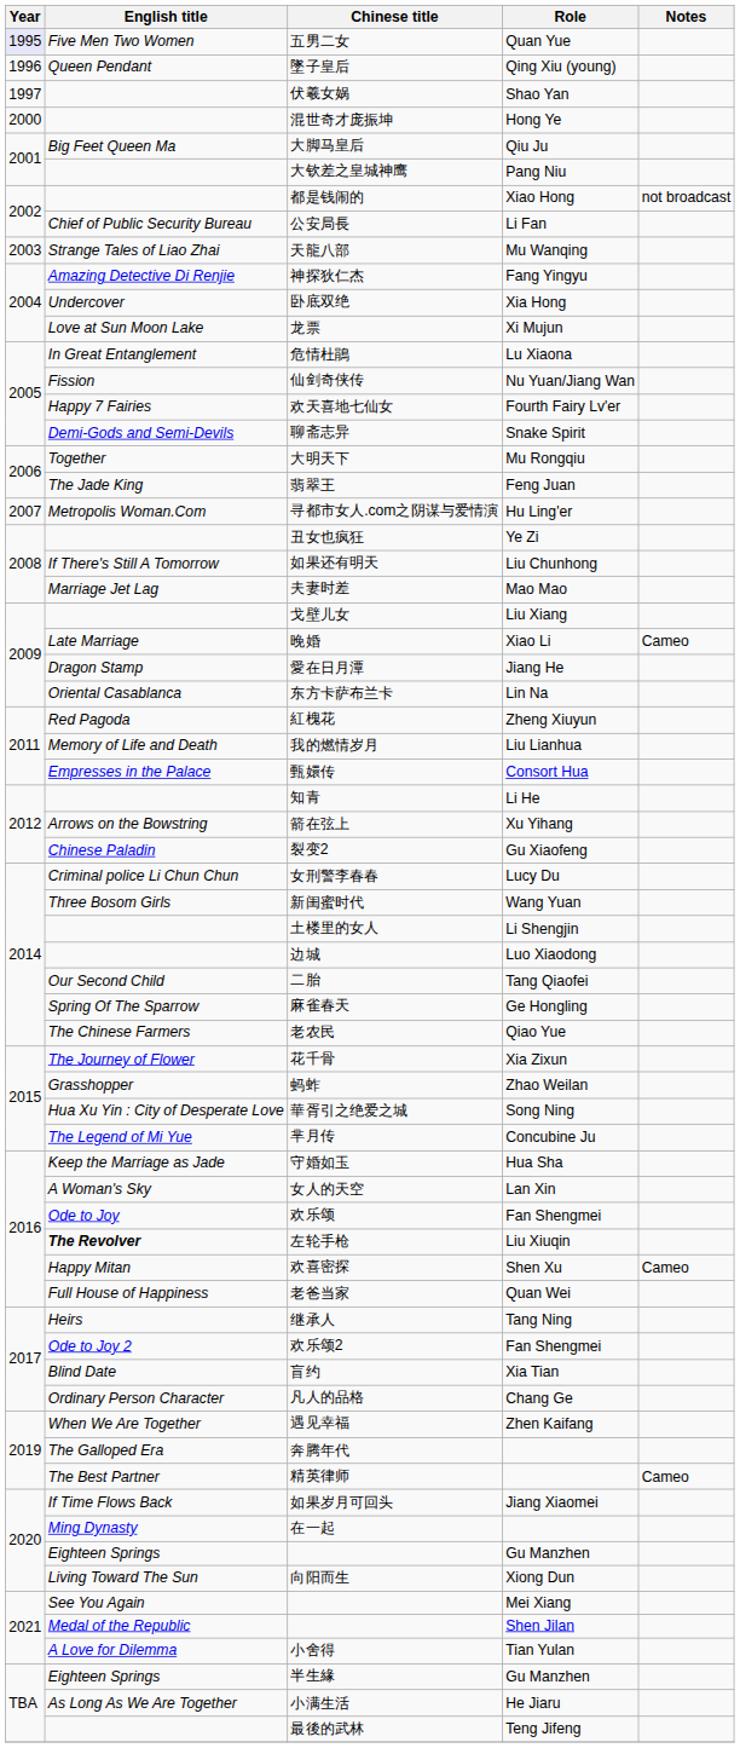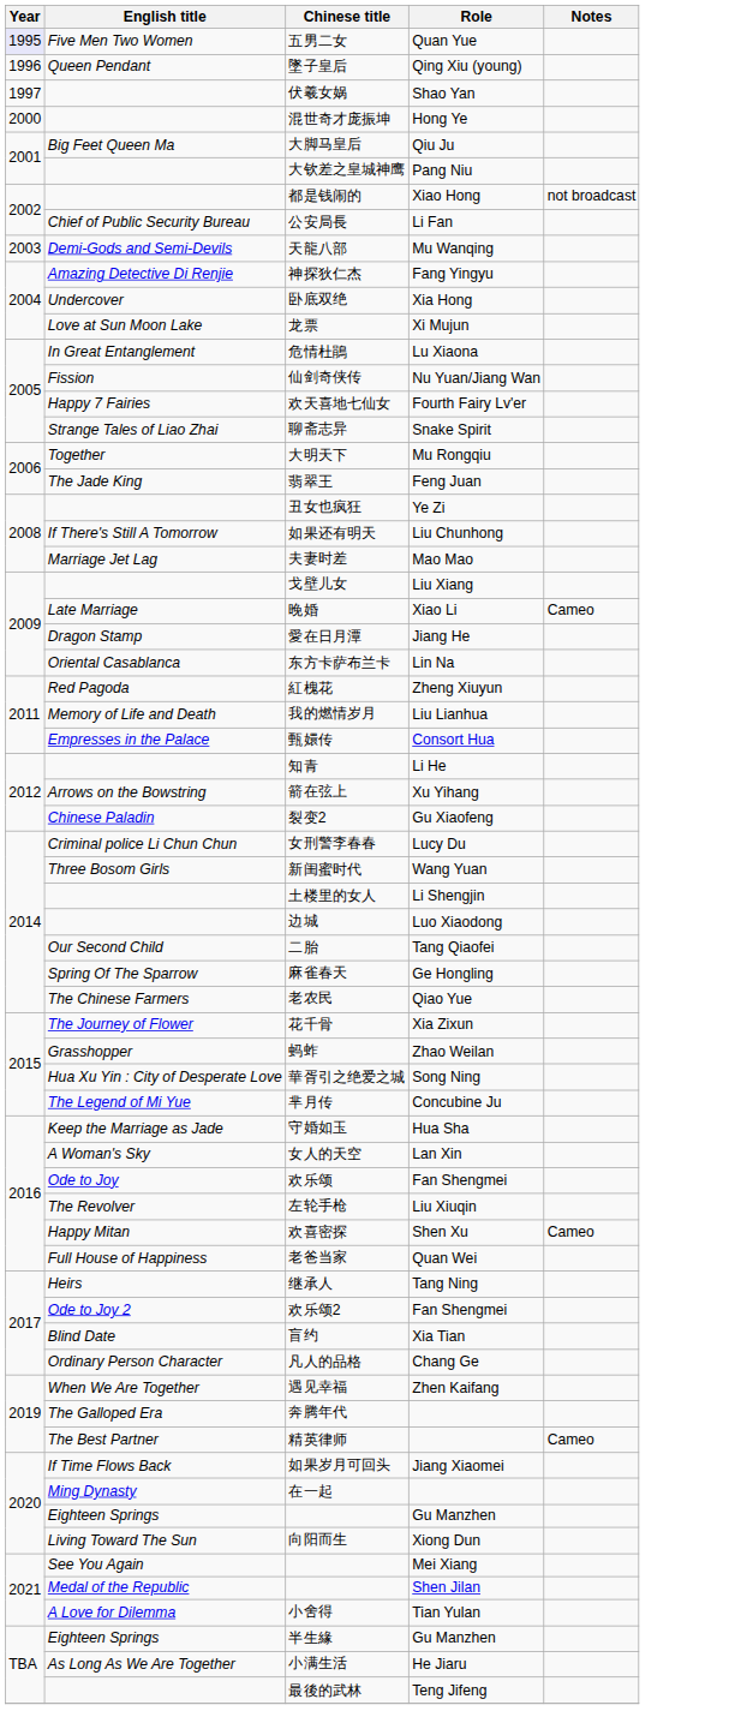天龍八部 | English title: Strange Tales of Liao Zhai -> Demi-Gods and Semi-Devils
聊斋志异 | English title: Demi-Gods and Semi-Devils -> Strange Tales of Liao Zhai
- row: 2007 | Metropolis Woman.Com | 寻都市女人.com之阴谋与爱情演 | Hu Ling'er
左轮手枪 | English title: bold -> normal
